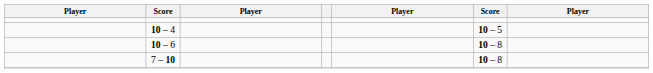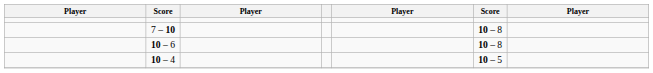rows swapped: 7 – 10 <-> 10 – 4
